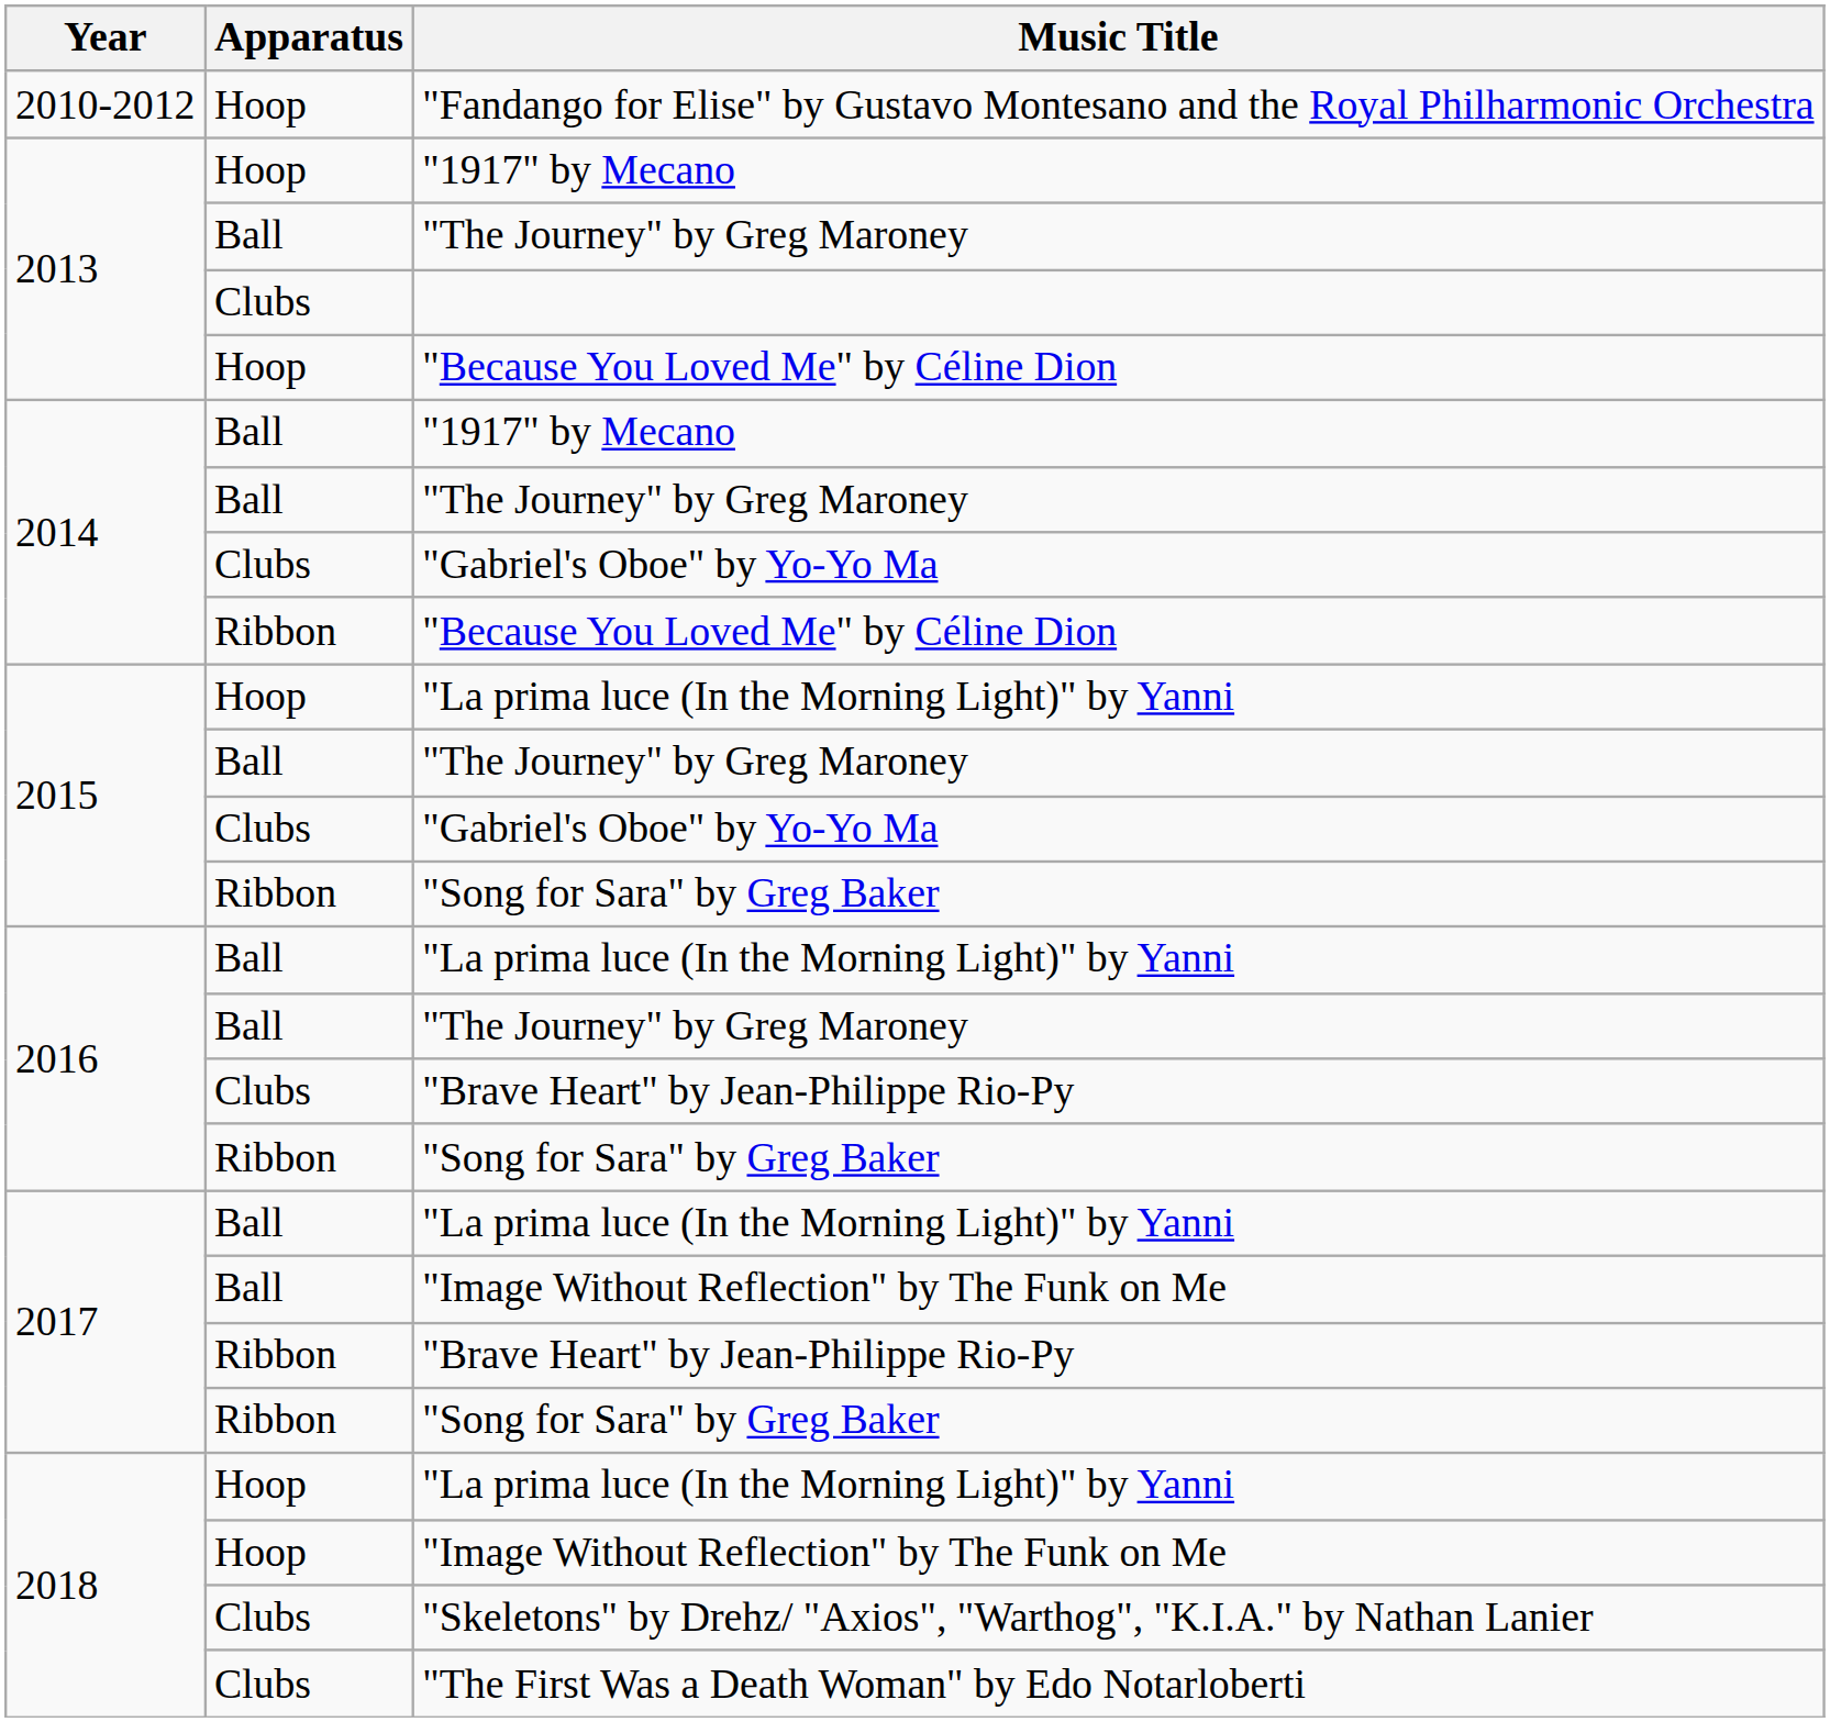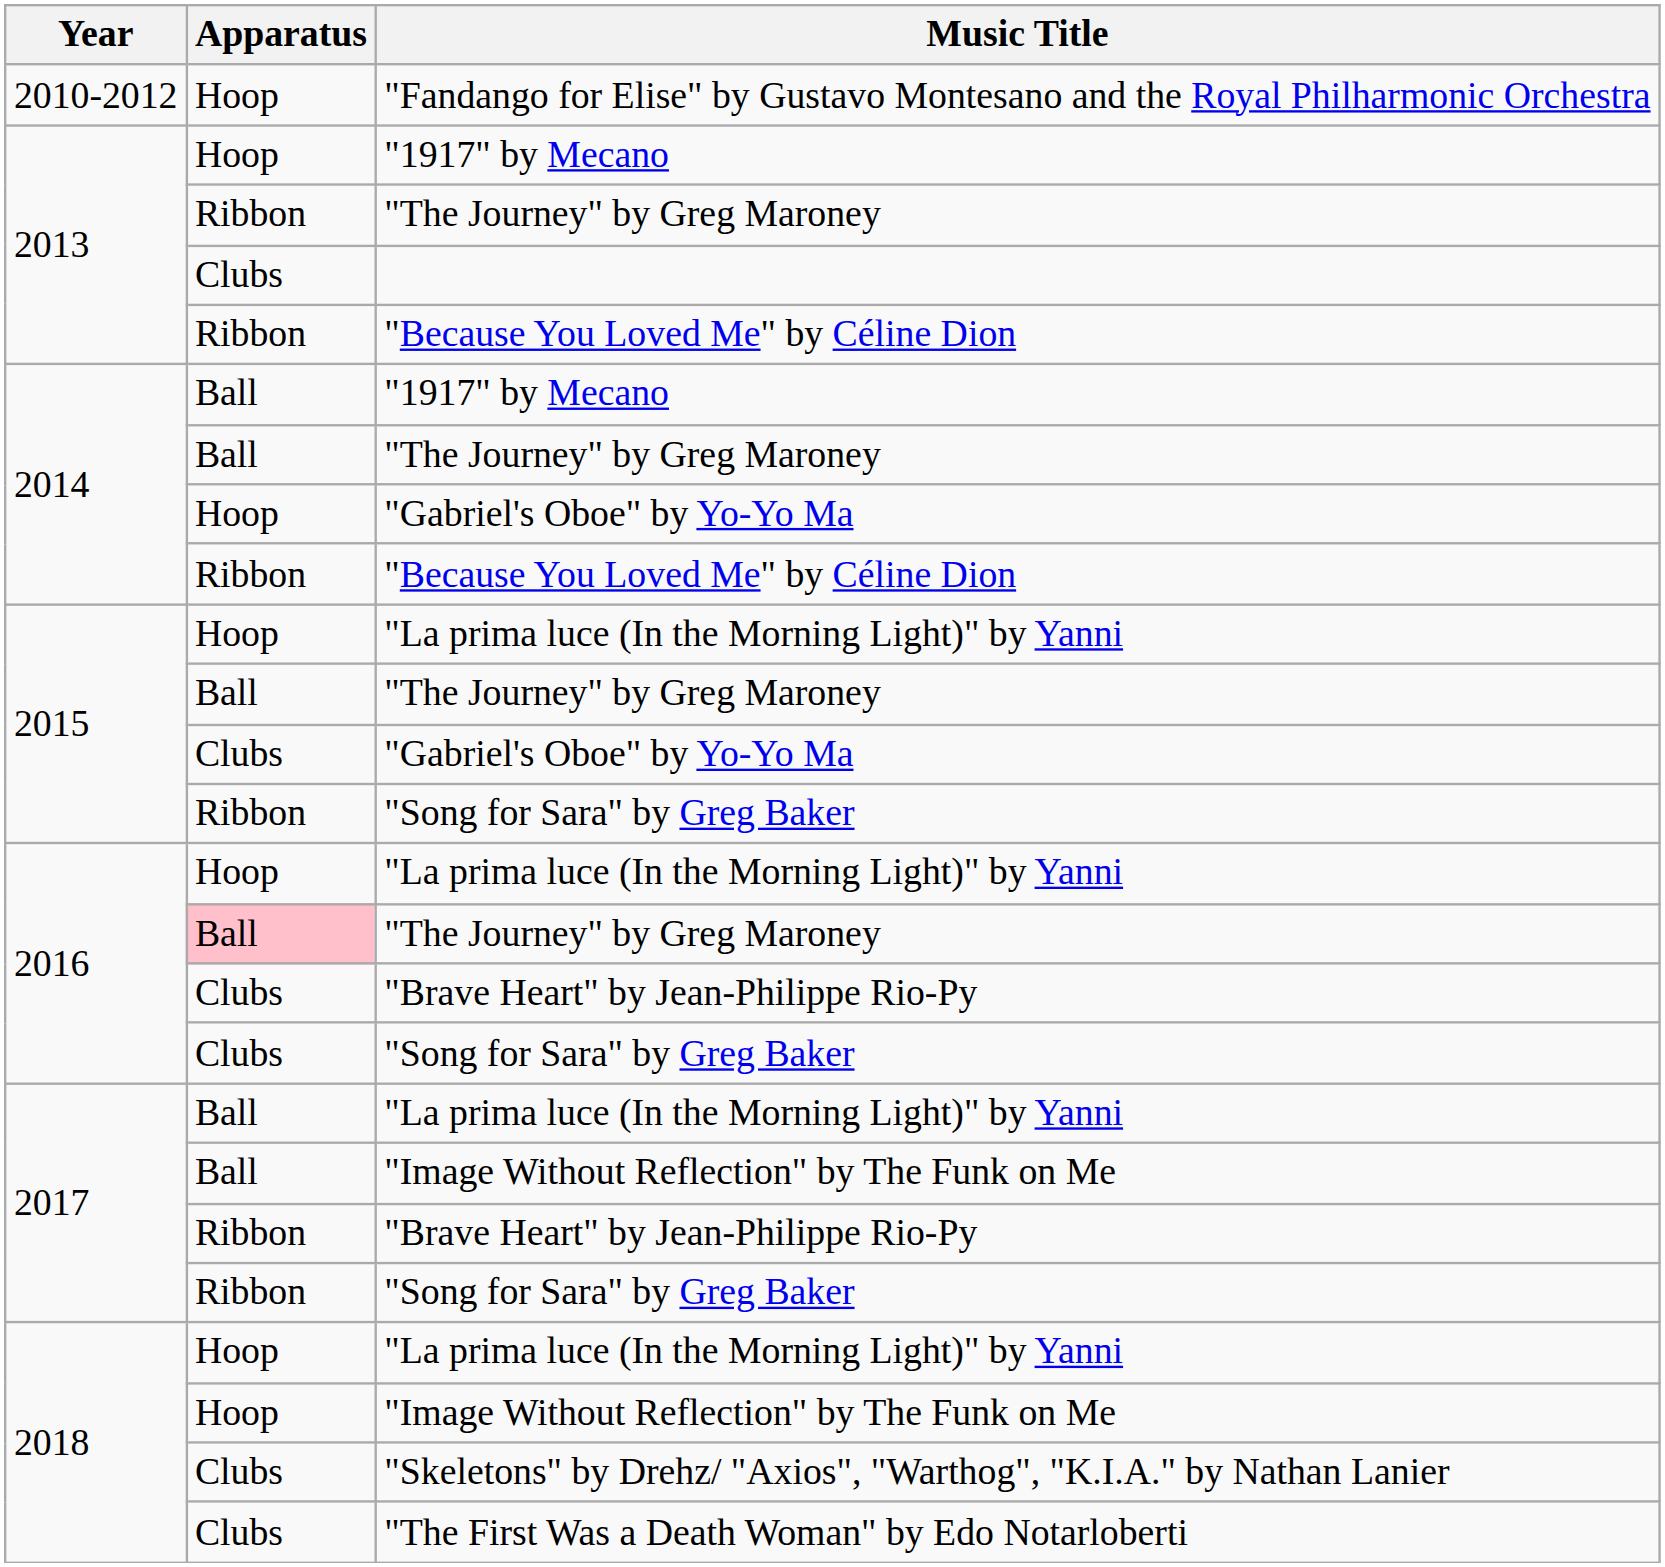2013 / "The Journey" by Greg Maroney | Apparatus: Ball -> Ribbon
2013 / "Because You Loved Me" by Céline Dion | Apparatus: Hoop -> Ribbon
2014 / "Gabriel's Oboe" by Yo-Yo Ma | Apparatus: Clubs -> Hoop
2016 / "La prima luce (In the Morning Light)" by Yanni | Apparatus: Ball -> Hoop
2016 / "The Journey" by Greg Maroney | Apparatus: no background -> pink background
2016 / "Song for Sara" by Greg Baker | Apparatus: Ribbon -> Clubs
